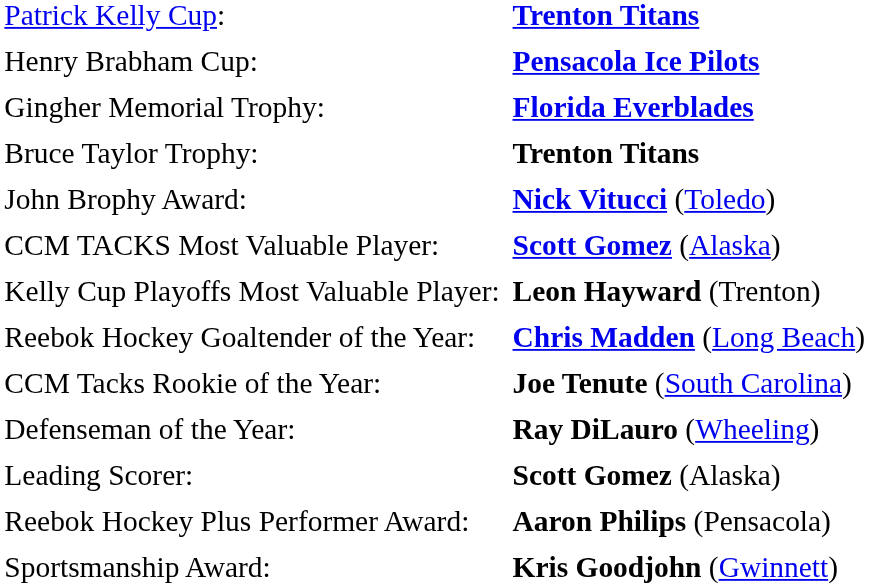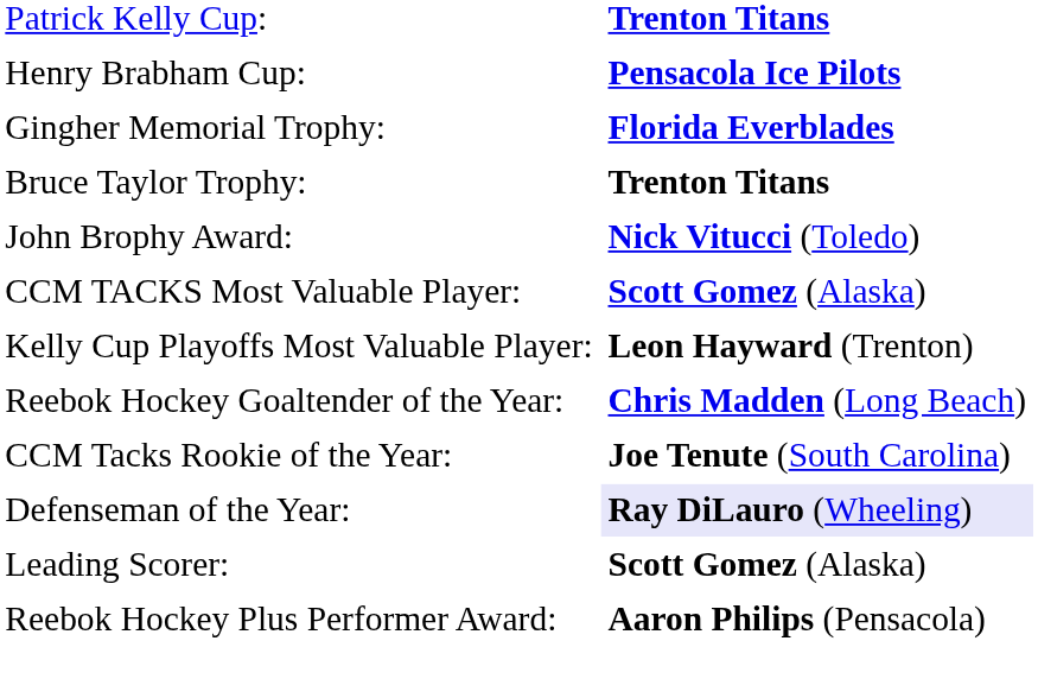Defenseman of the Year: | column 2: no background -> lavender background
- row: Sportsmanship Award: | Kris Goodjohn (Gwinnett)
